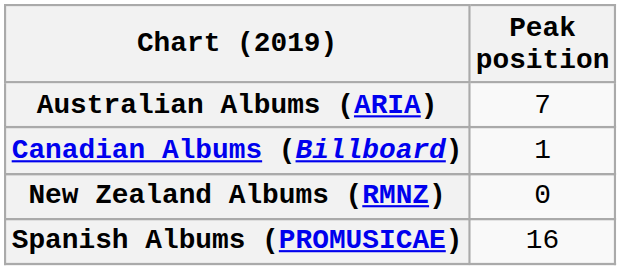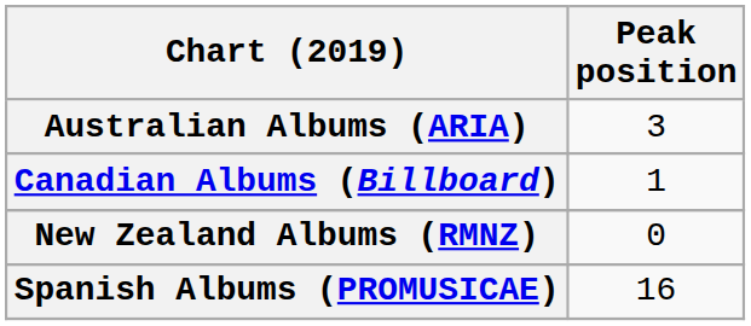Australian Albums (ARIA) | Peak position: 7 -> 3
